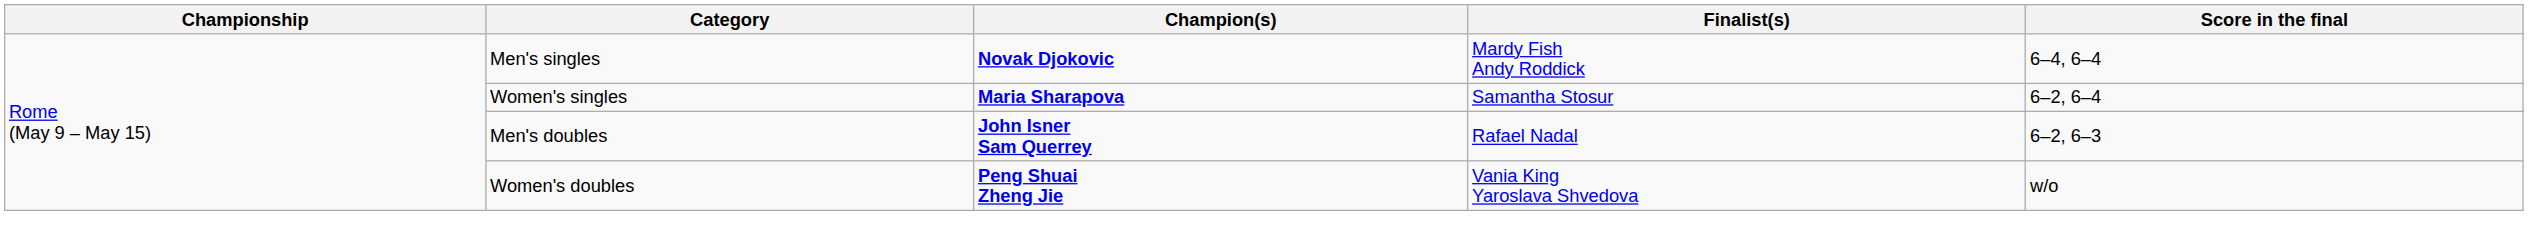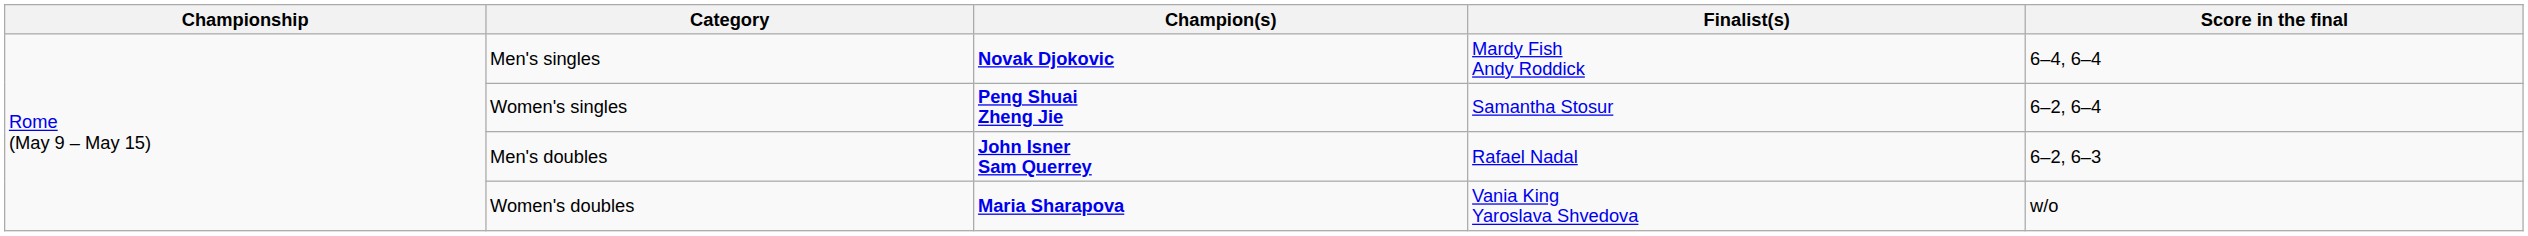Women's singles | Champion(s): Maria Sharapova -> Peng Shuai Zheng Jie
Women's doubles | Champion(s): Peng Shuai Zheng Jie -> Maria Sharapova
